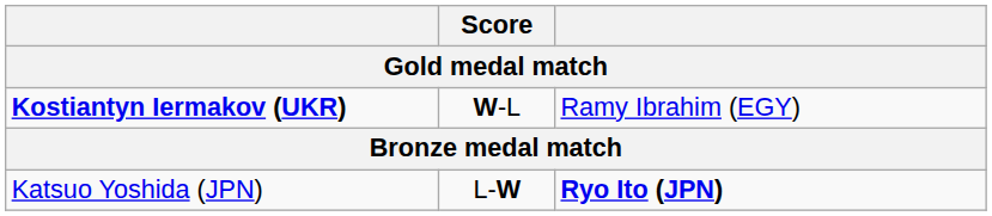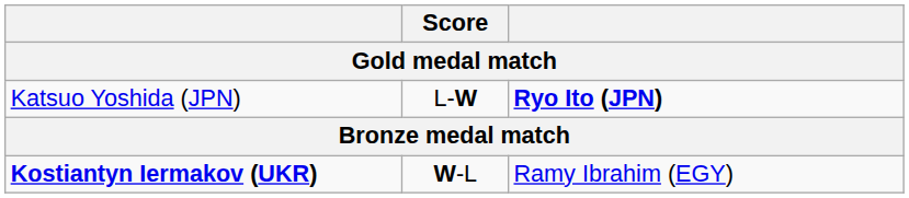rows swapped: Katsuo Yoshida (JPN) <-> Kostiantyn Iermakov (UKR)
